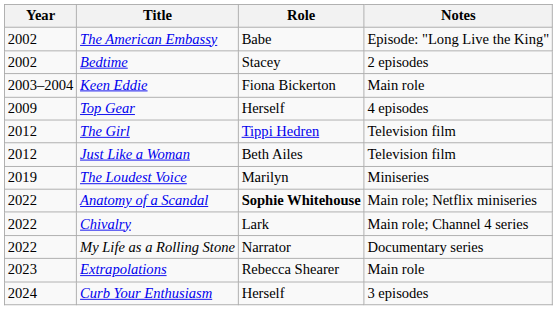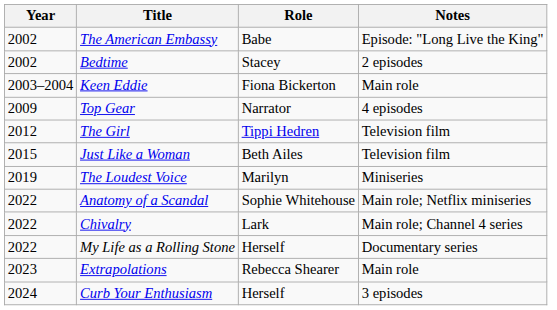Top Gear | Role: Herself -> Narrator
Just Like a Woman | Year: 2012 -> 2015
Anatomy of a Scandal | Role: bold -> normal
My Life as a Rolling Stone | Role: Narrator -> Herself
